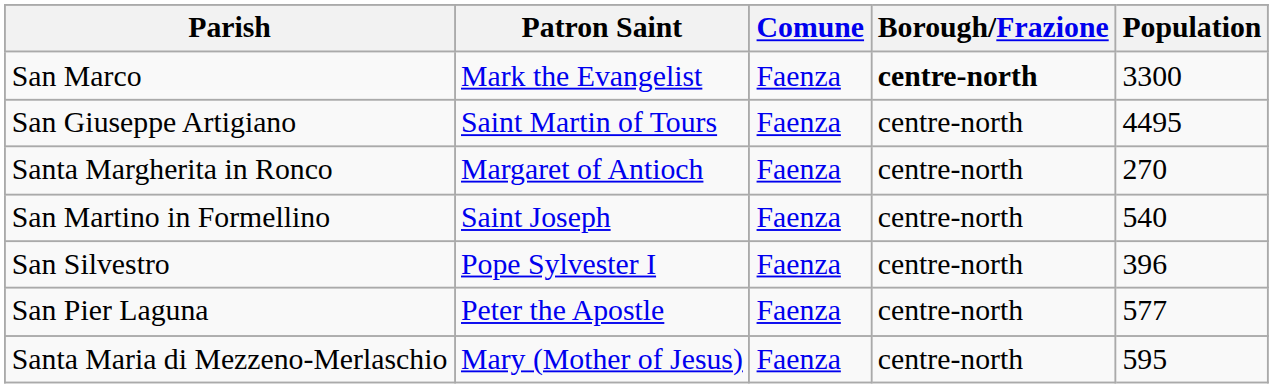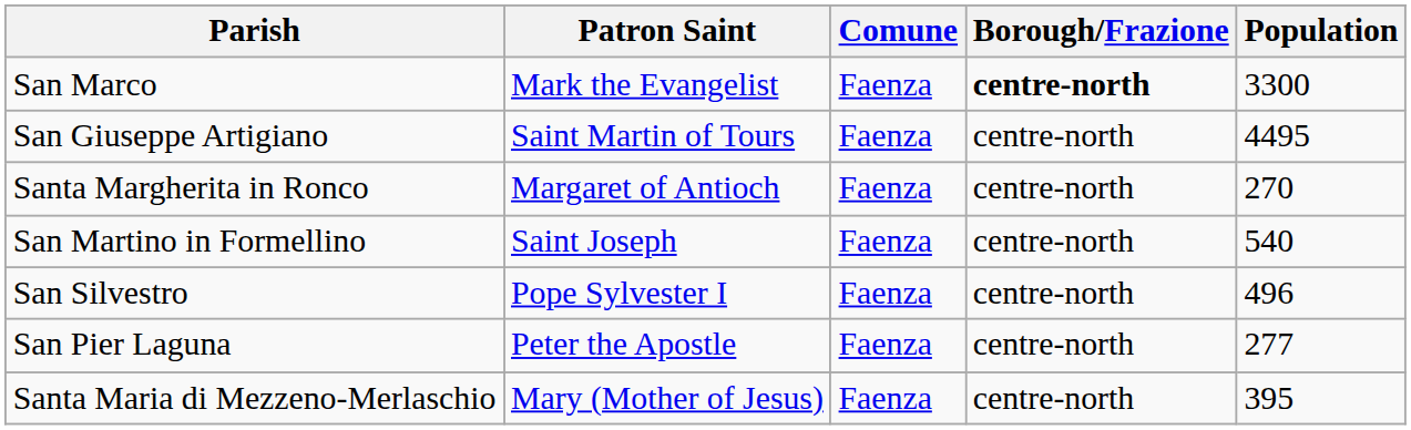San Silvestro | Population: 396 -> 496
San Pier Laguna | Population: 577 -> 277
Santa Maria di Mezzeno-Merlaschio | Population: 595 -> 395
